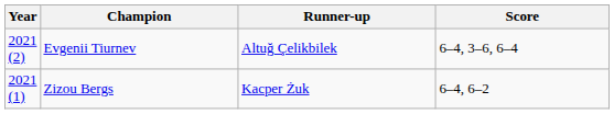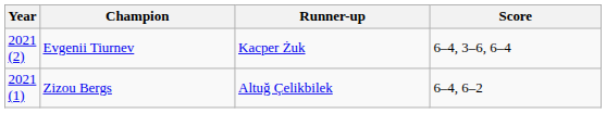Evgenii Tiurnev | Runner-up: Altuğ Çelikbilek -> Kacper Żuk
Zizou Bergs | Runner-up: Kacper Żuk -> Altuğ Çelikbilek
